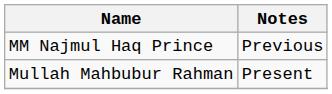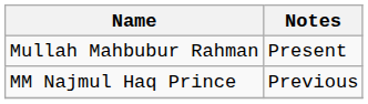rows swapped: MM Najmul Haq Prince <-> Mullah Mahbubur Rahman
